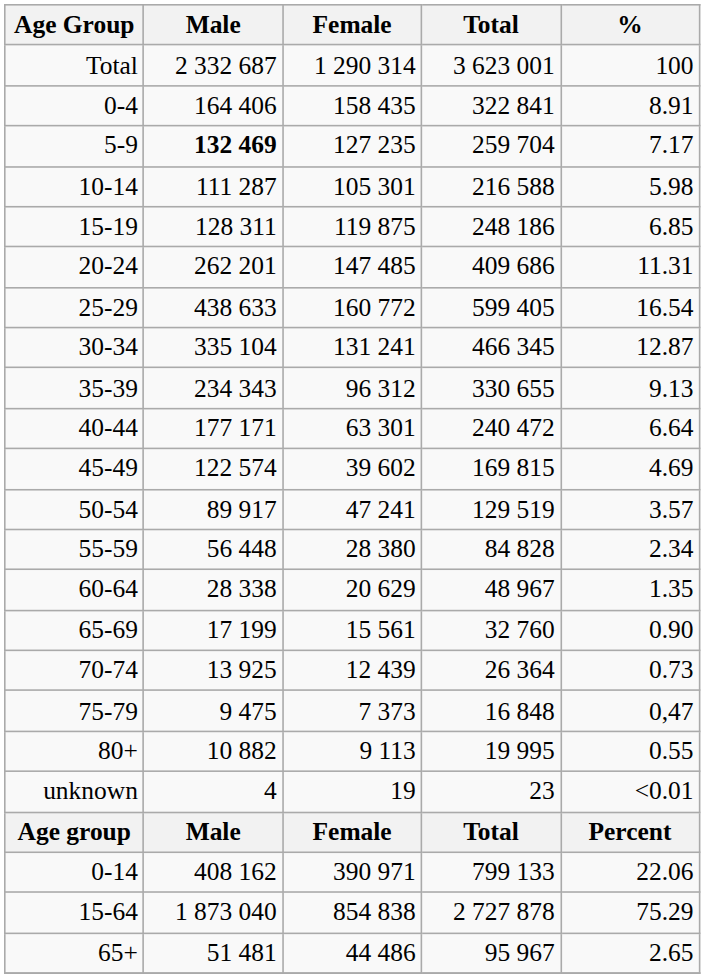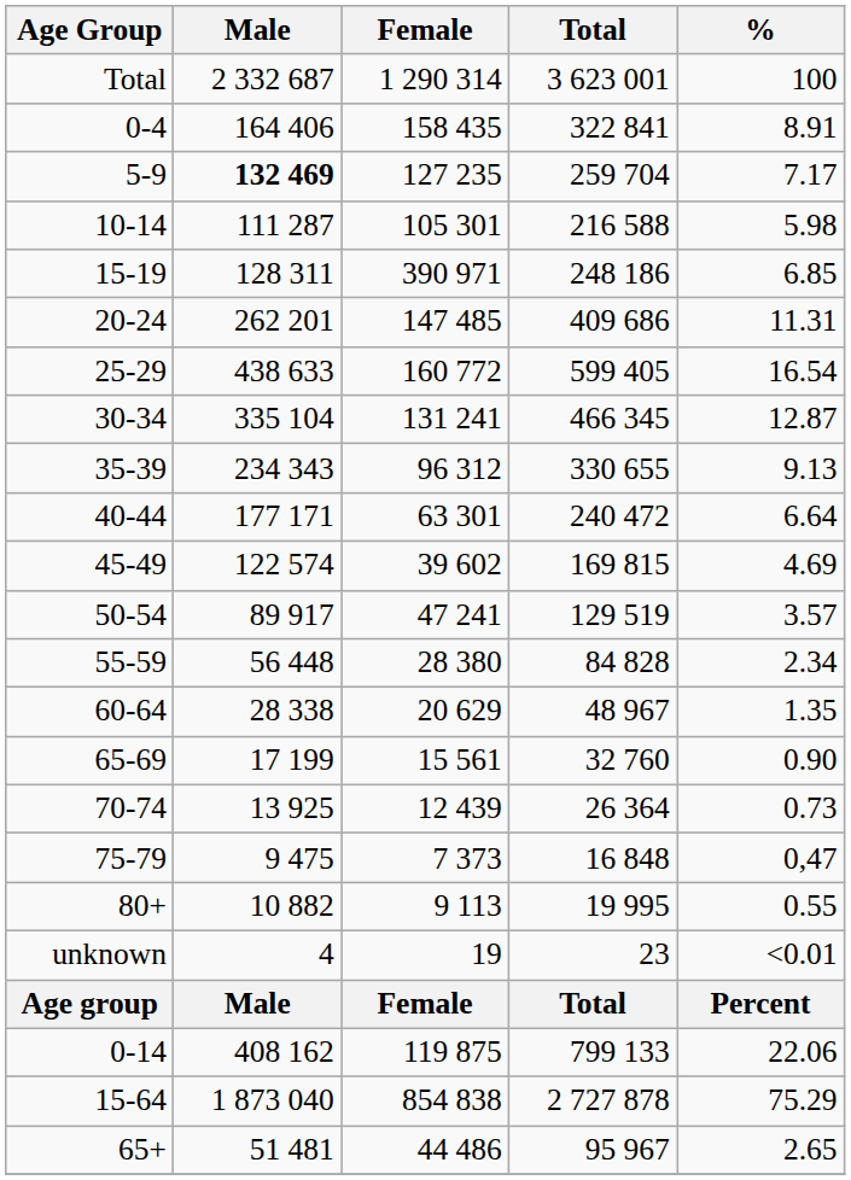15-19 | Female: 119 875 -> 390 971
0-14 | Female: 390 971 -> 119 875
